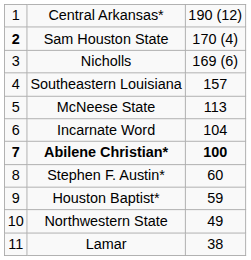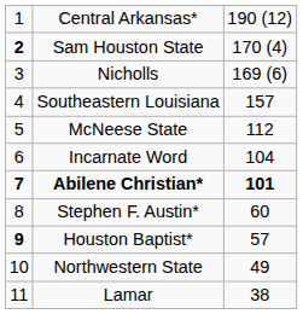McNeese State | column 3: 113 -> 112
Abilene Christian* | column 3: 100 -> 101
Houston Baptist* | column 1: normal -> bold
Houston Baptist* | column 3: 59 -> 57
